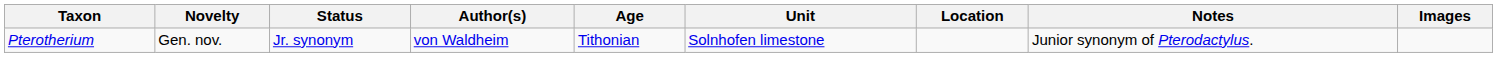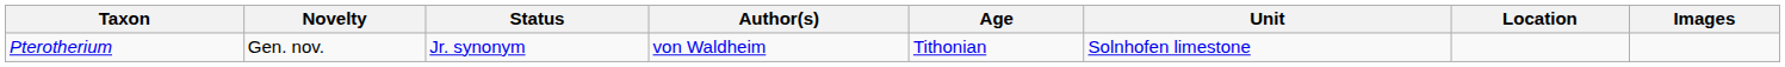- column: Notes | Junior synonym of Pterodactylus.
